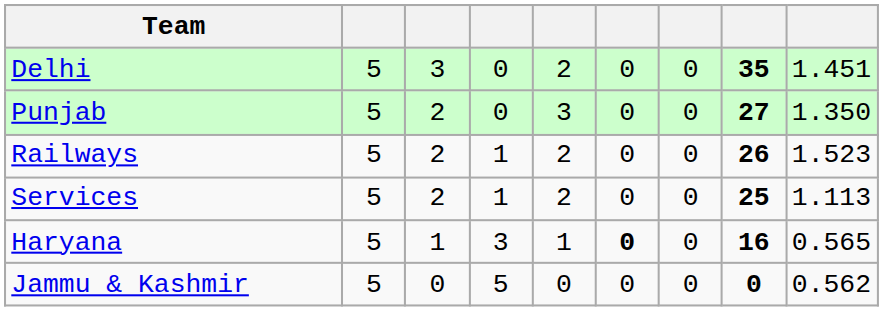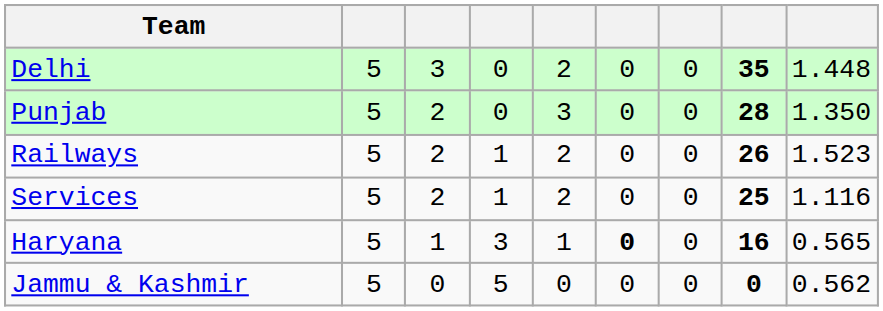Delhi | column 9: 1.451 -> 1.448
Punjab | column 8: 27 -> 28
Services | column 9: 1.113 -> 1.116
